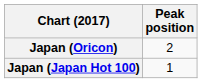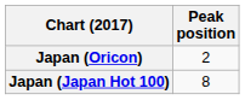Japan (Japan Hot 100) | Peak position: 1 -> 8
